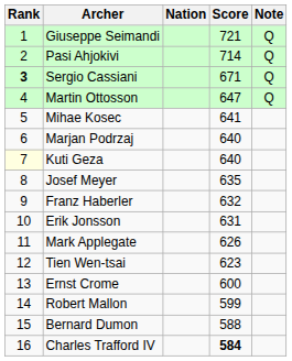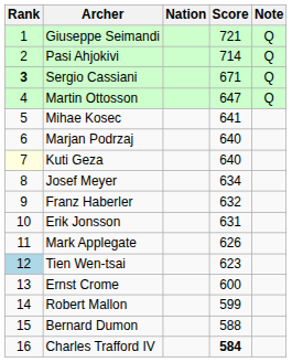Josef Meyer | Score: 635 -> 634
Tien Wen-tsai | Rank: no background -> lightblue background
